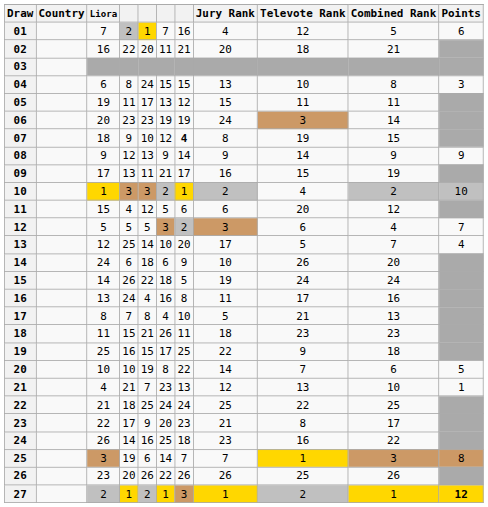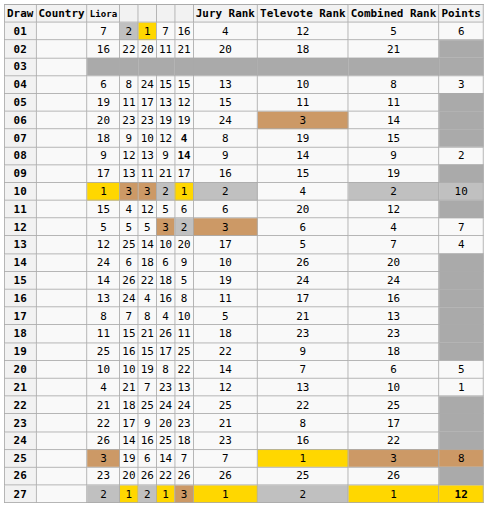08 | column 7: normal -> bold
08 | Points: 9 -> 2
